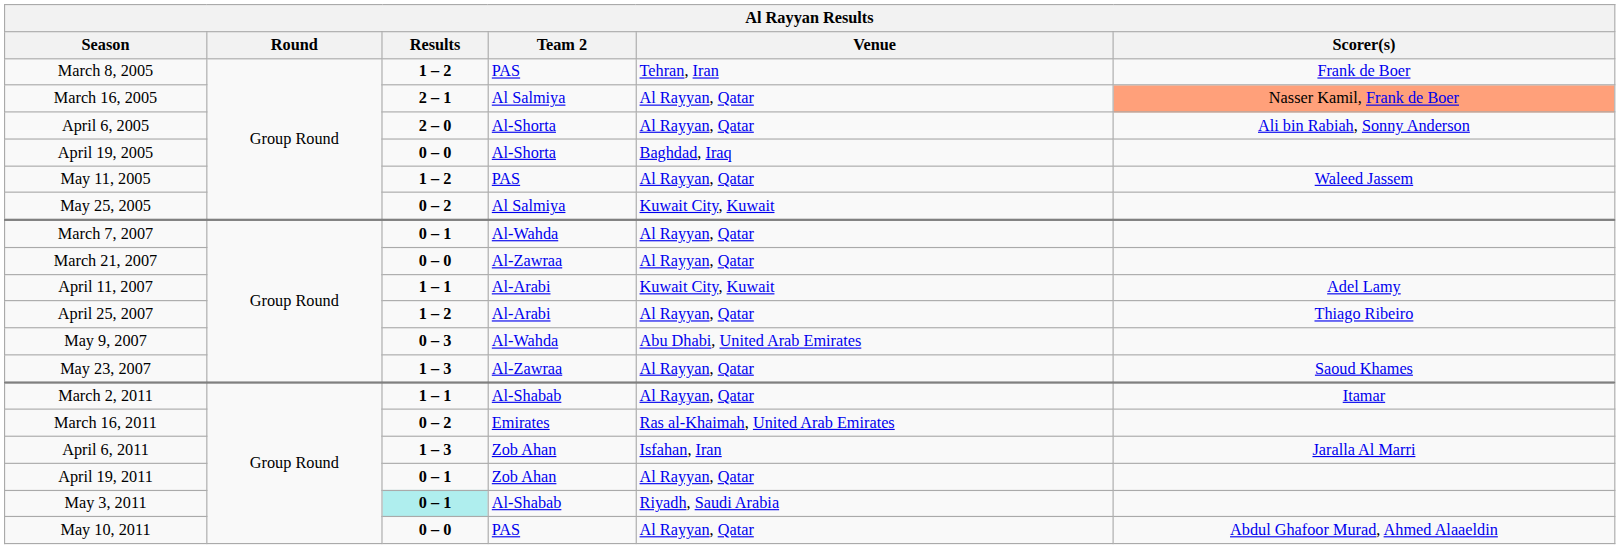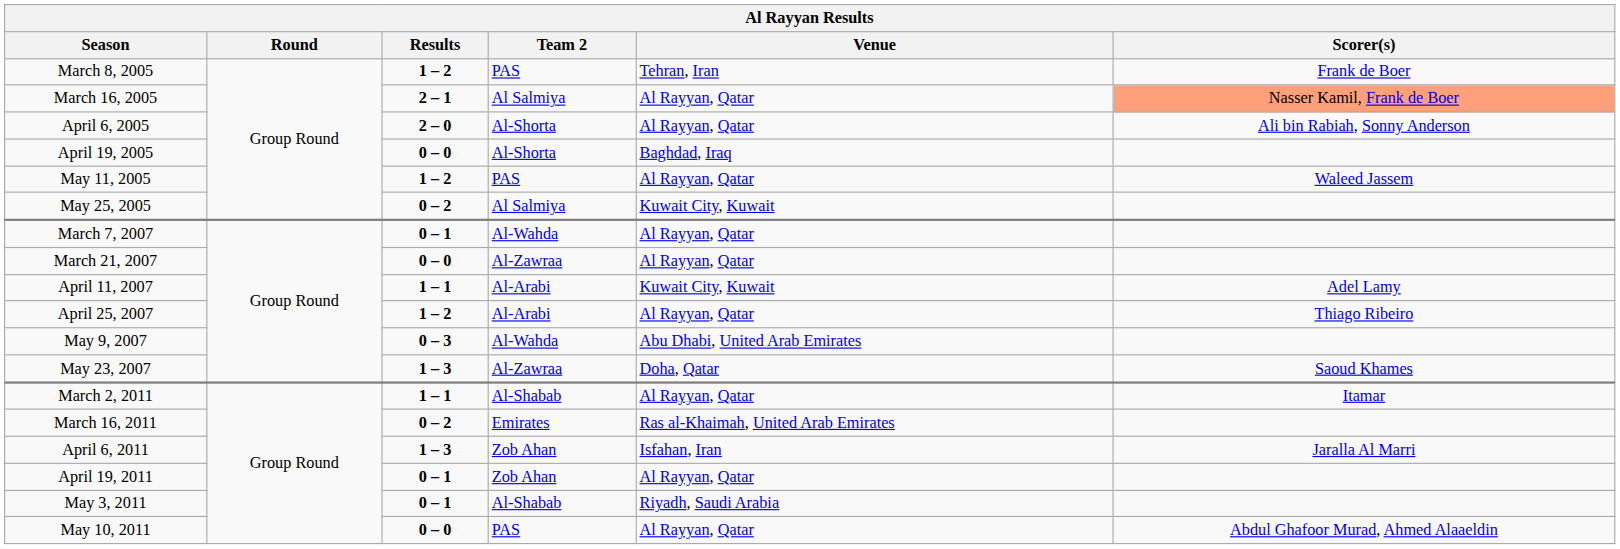May 23, 2007 | Venue: Al Rayyan, Qatar -> Doha, Qatar
May 3, 2011 | Results: paleturquoise background -> no background
